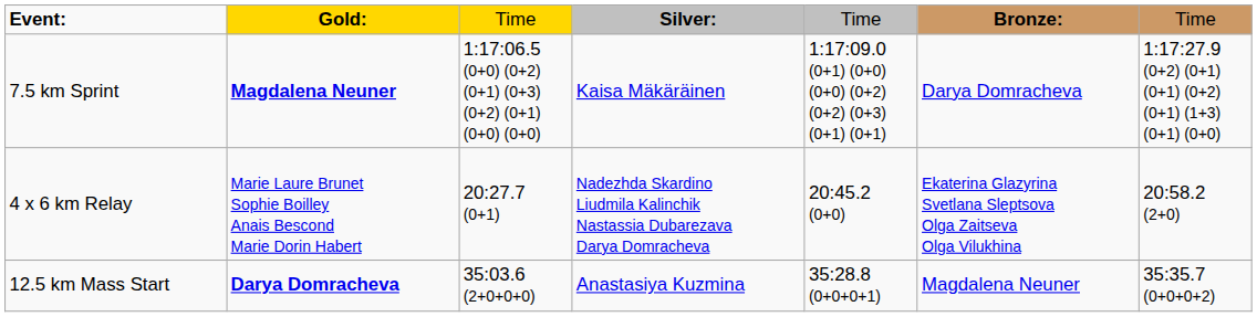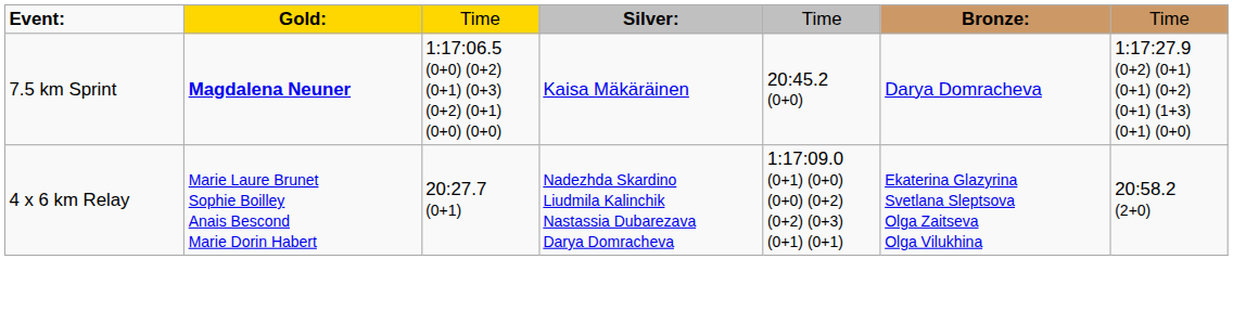7.5 km Sprint | column 5: 1:17:09.0 (0+1) (0+0) (0+0) (0+2) (0+2) (0+3) (0+1) (0+1) -> 20:45.2 (0+0)
4 x 6 km Relay | column 5: 20:45.2 (0+0) -> 1:17:09.0 (0+1) (0+0) (0+0) (0+2) (0+2) (0+3) (0+1) (0+1)
- row: 12.5 km Mass Start | Darya Domracheva | 35:03.6 (2+0+0+0) | Anastasiya Kuzmina | 35:28.8 (0+0+0+1) | Magdalena Neuner | 35:35.7 (0+0+0+2)
